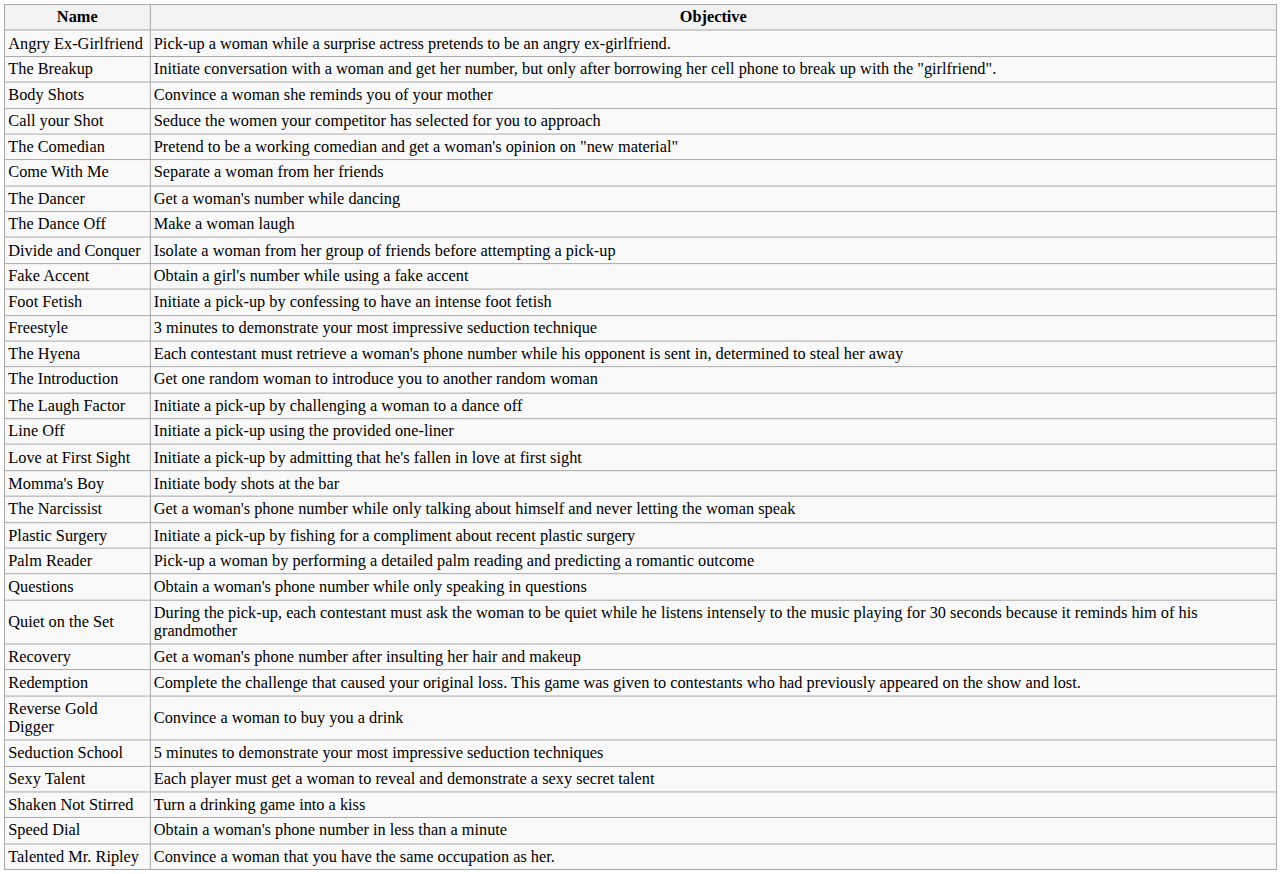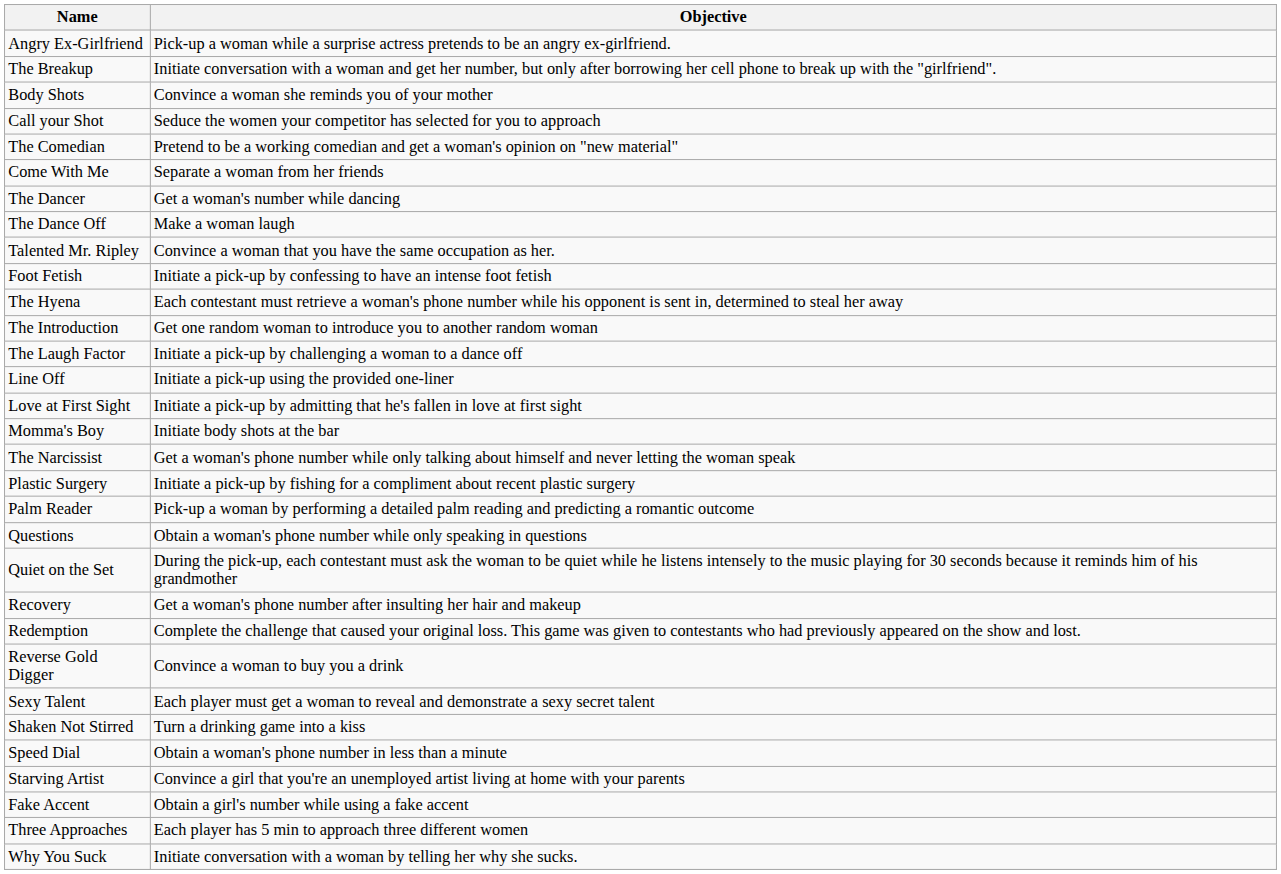- row: Divide and Conquer | Isolate a woman from her group of friends before attempting a pick-up
rows swapped: Fake Accent <-> Talented Mr. Ripley
- row: Freestyle | 3 minutes to demonstrate your most impressive seduction technique
- row: Seduction School | 5 minutes to demonstrate your most impressive seduction techniques
+ row: Starving Artist | Convince a girl that you're an unemployed artist living at home with your parents
+ row: Three Approaches | Each player has 5 min to approach three different women
+ row: Why You Suck | Initiate conversation with a woman by telling her why she sucks.
